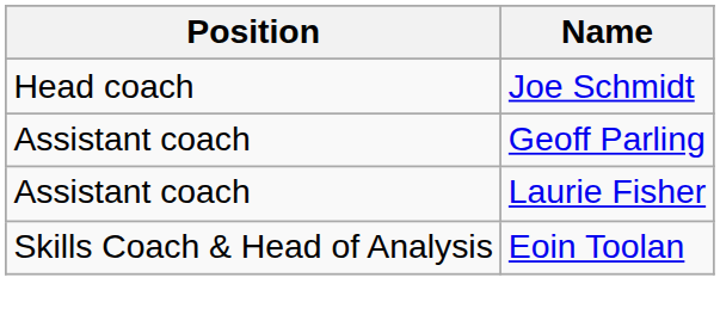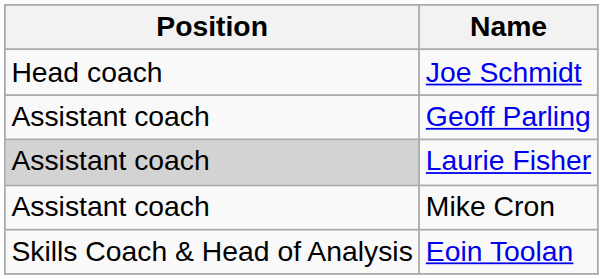Laurie Fisher | Position: no background -> lightgrey background
+ row: Assistant coach | Mike Cron
